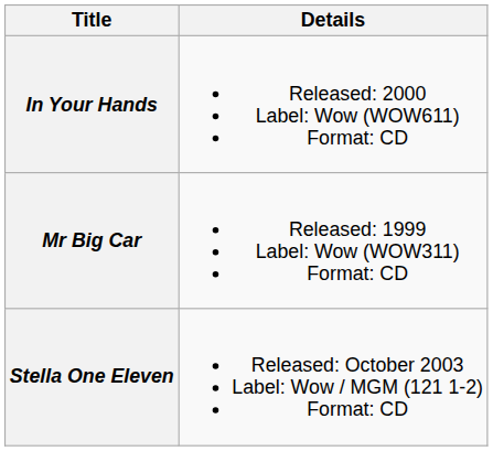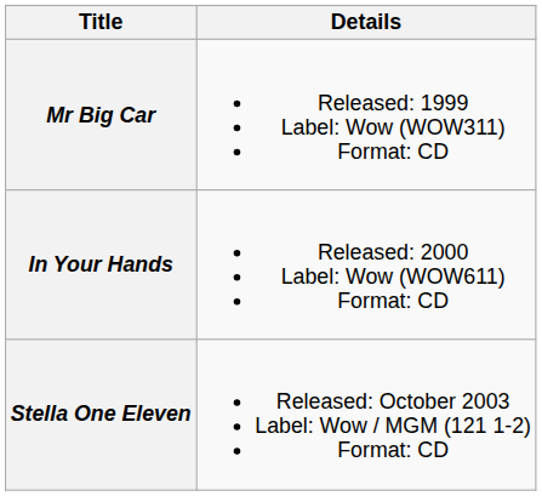rows swapped: Mr Big Car <-> In Your Hands
